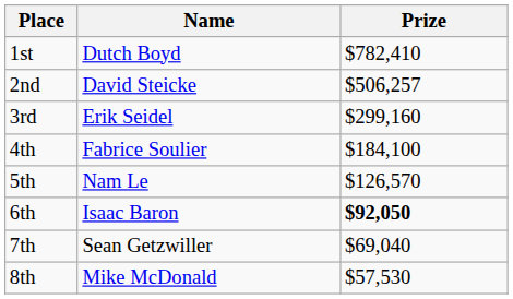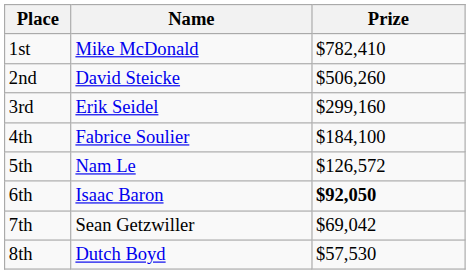1st | Name: Dutch Boyd -> Mike McDonald
2nd | Prize: $506,257 -> $506,260
5th | Prize: $126,570 -> $126,572
7th | Prize: $69,040 -> $69,042
8th | Name: Mike McDonald -> Dutch Boyd
